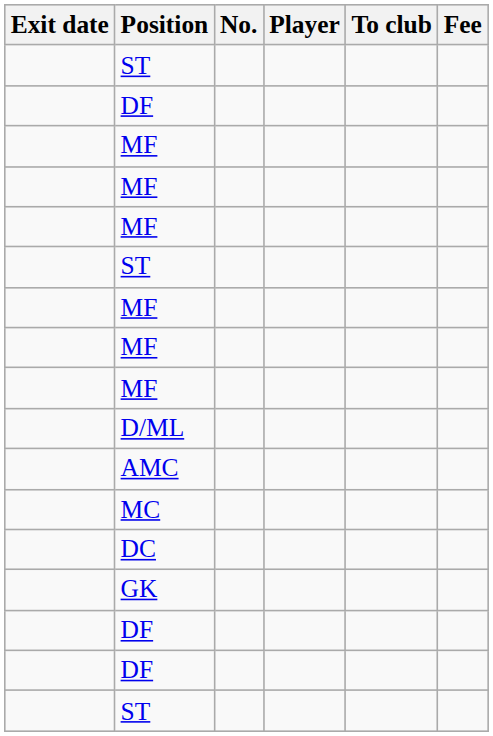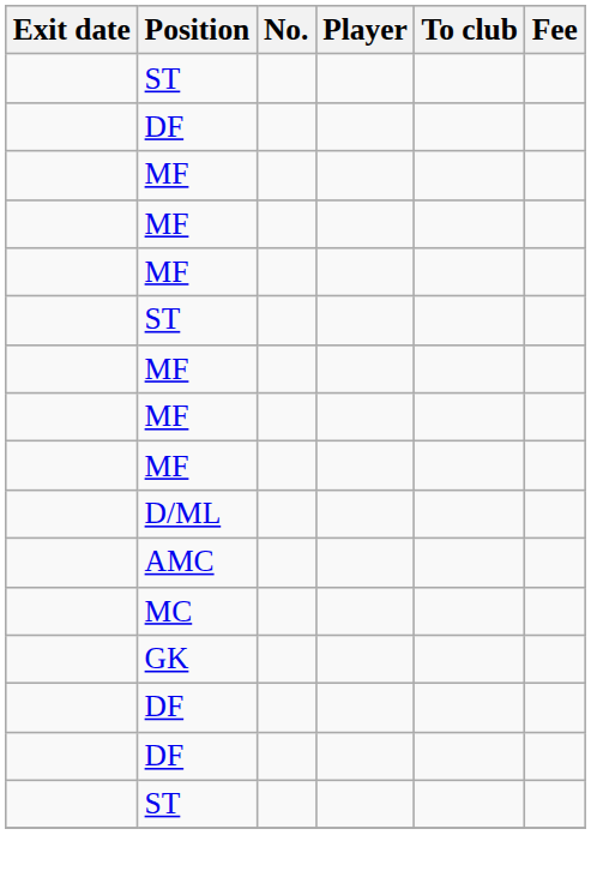- row: DC
